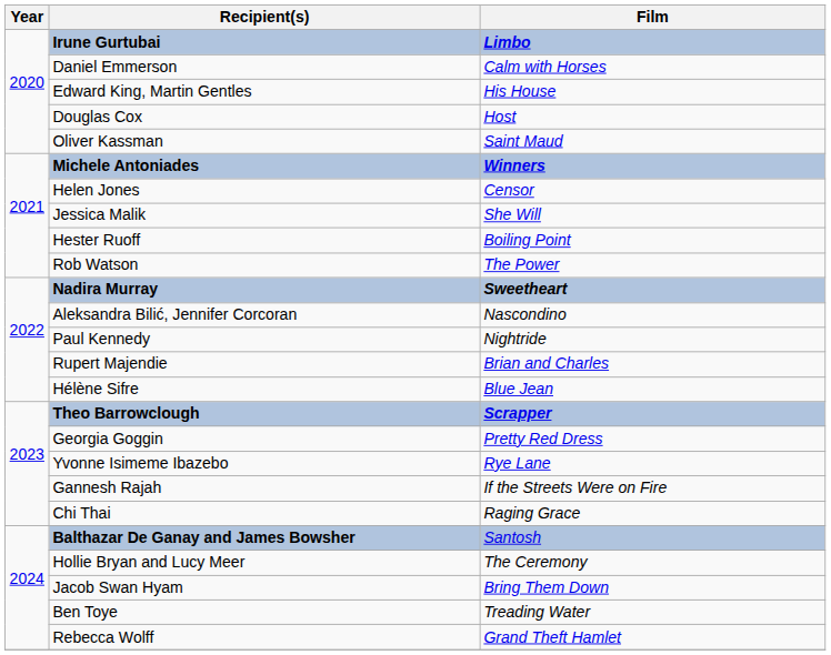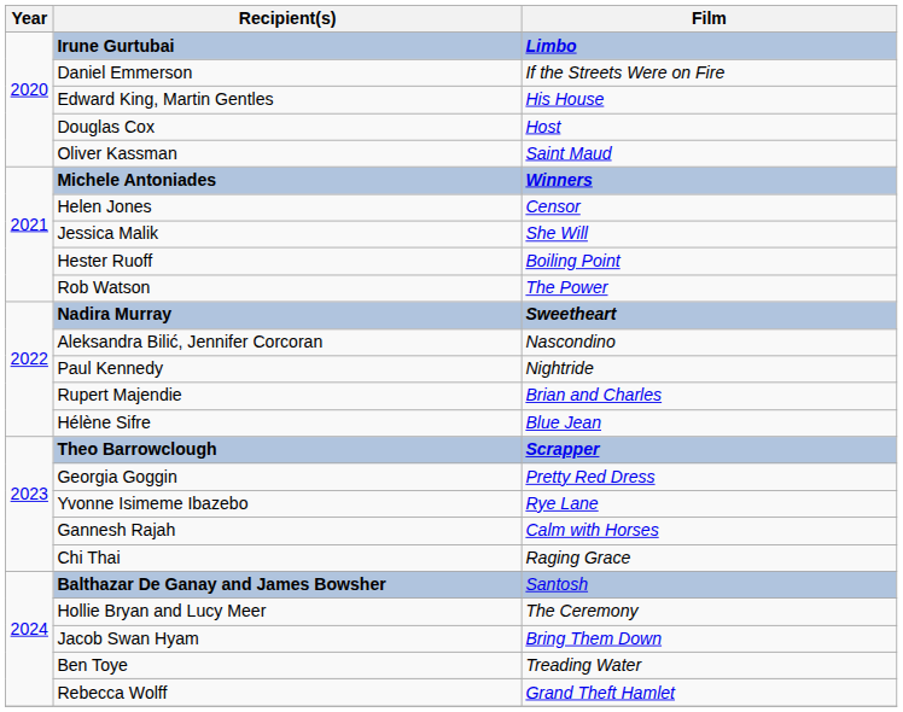Daniel Emmerson | Film: Calm with Horses -> If the Streets Were on Fire
Gannesh Rajah | Film: If the Streets Were on Fire -> Calm with Horses
